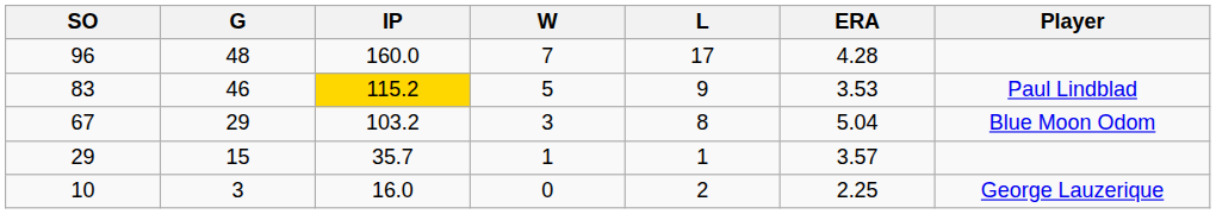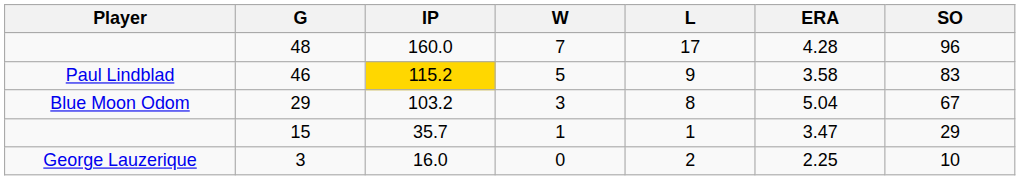columns swapped: Player <-> SO
46 | ERA: 3.53 -> 3.58
15 | ERA: 3.57 -> 3.47
